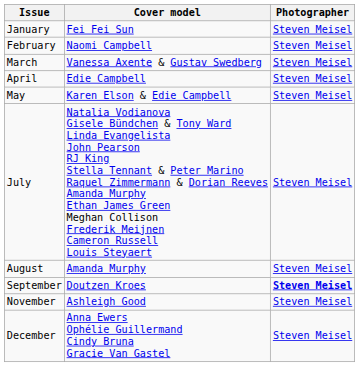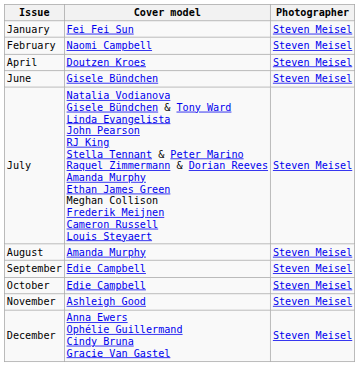- row: March | Vanessa Axente & Gustav Swedberg | Steven Meisel
April | Cover model: Edie Campbell -> Doutzen Kroes
- row: May | Karen Elson & Edie Campbell | Steven Meisel
+ row: June | Gisele Bündchen | Steven Meisel
September | Cover model: Doutzen Kroes -> Edie Campbell
September | Photographer: bold -> normal
+ row: October | Edie Campbell | Steven Meisel
